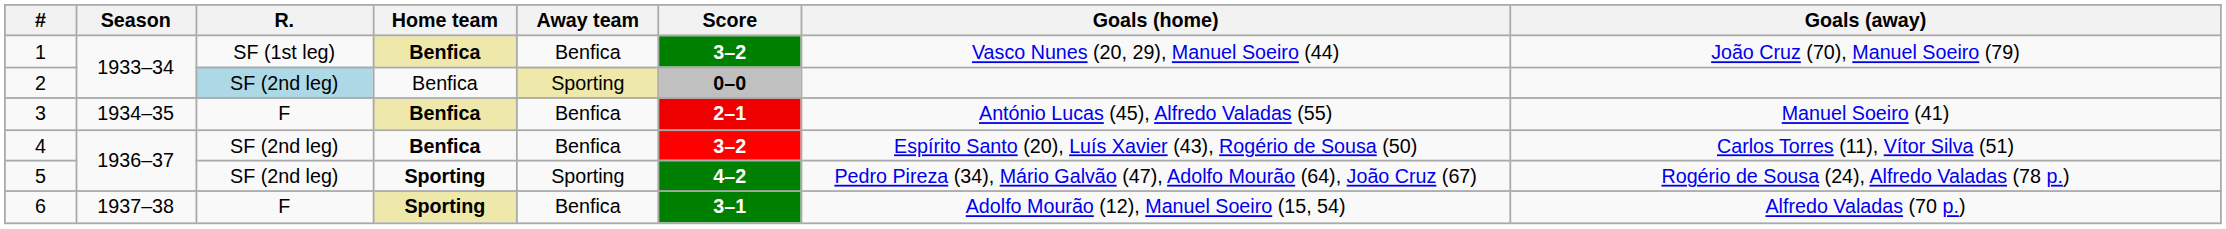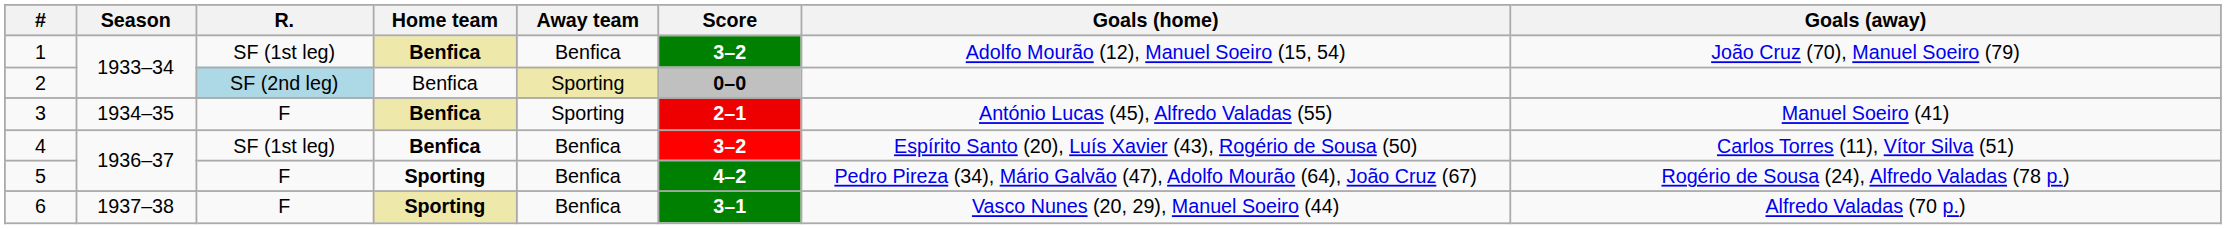1 | Goals (home): Vasco Nunes (20, 29), Manuel Soeiro (44) -> Adolfo Mourão (12), Manuel Soeiro (15, 54)
3 | Away team: Benfica -> Sporting
4 | R.: SF (2nd leg) -> SF (1st leg)
5 | R.: SF (2nd leg) -> F
5 | Away team: Sporting -> Benfica
6 | Goals (home): Adolfo Mourão (12), Manuel Soeiro (15, 54) -> Vasco Nunes (20, 29), Manuel Soeiro (44)
